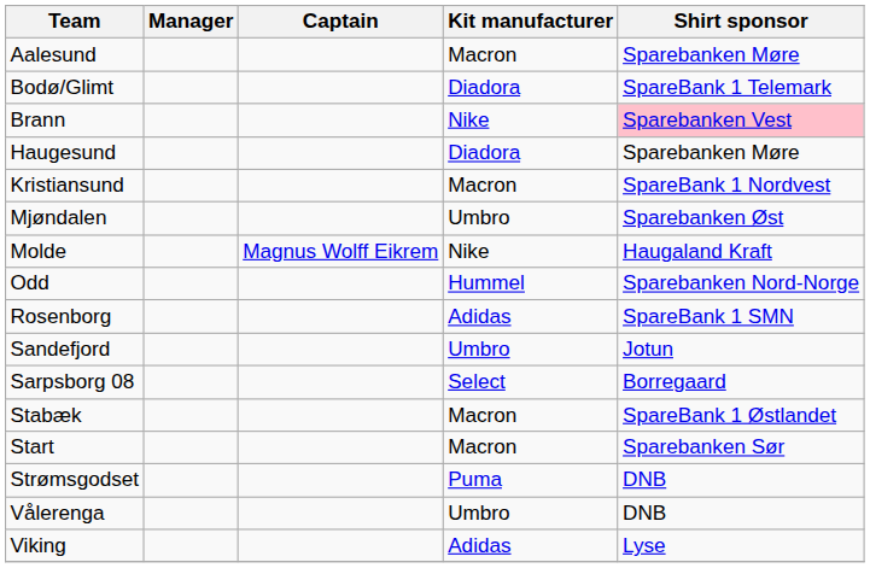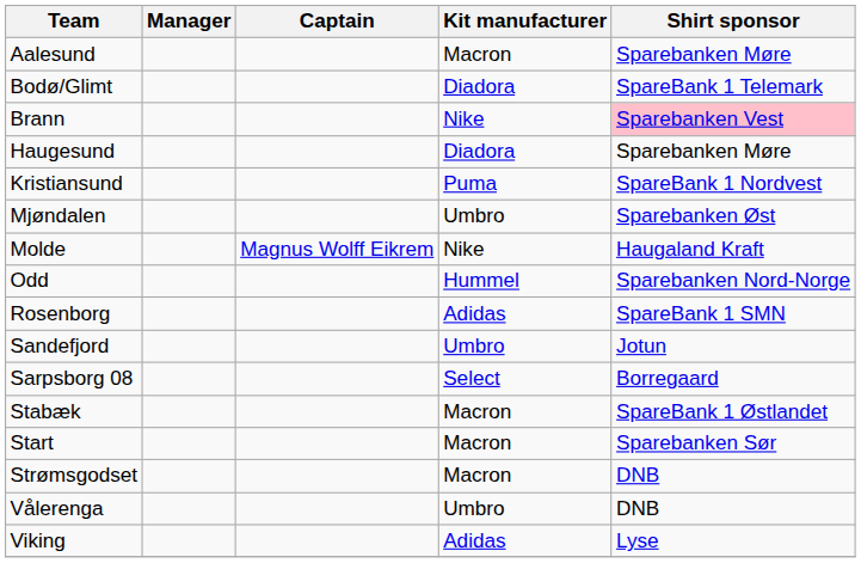Kristiansund | Kit manufacturer: Macron -> Puma
Strømsgodset | Kit manufacturer: Puma -> Macron
